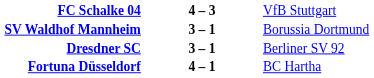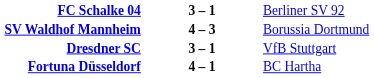FC Schalke 04 | column 2: 4 – 3 -> 3 – 1
FC Schalke 04 | column 3: VfB Stuttgart -> Berliner SV 92
SV Waldhof Mannheim | column 2: 3 – 1 -> 4 – 3
Dresdner SC | column 3: Berliner SV 92 -> VfB Stuttgart
